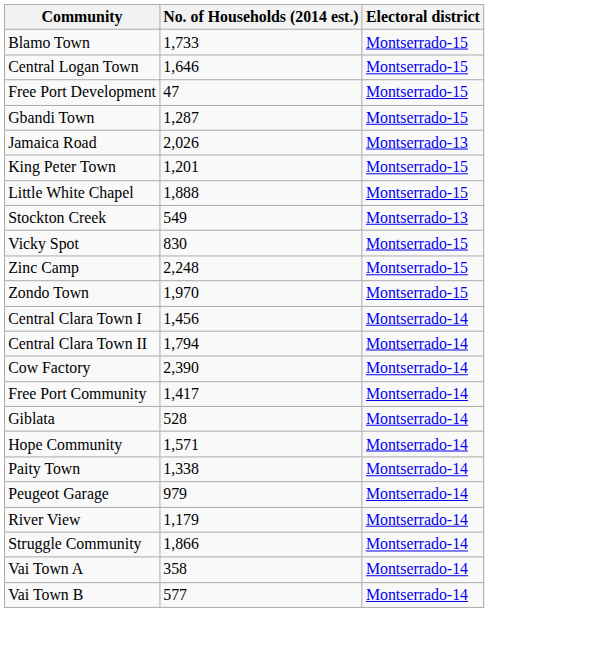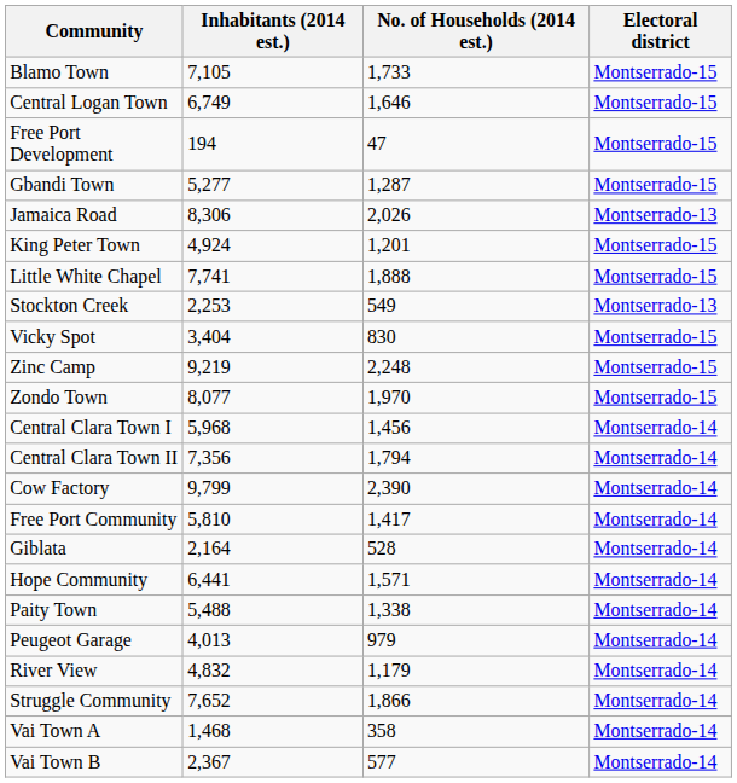+ column: Inhabitants (2014 est.) | 7,105 | 6,749 | 194 | 5,277 | 8,306 | 4,924 | 7,741 | 2,253 | 3,404 | 9,219 | 8,077 | 5,968 | 7,356 | 9,799 | 5,810 | 2,164 | 6,441 | 5,488 | 4,013 | 4,832 | 7,652 | 1,468 | 2,367
